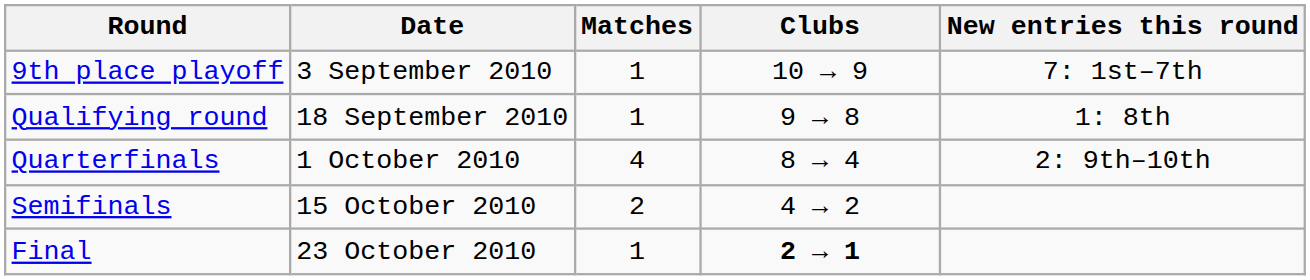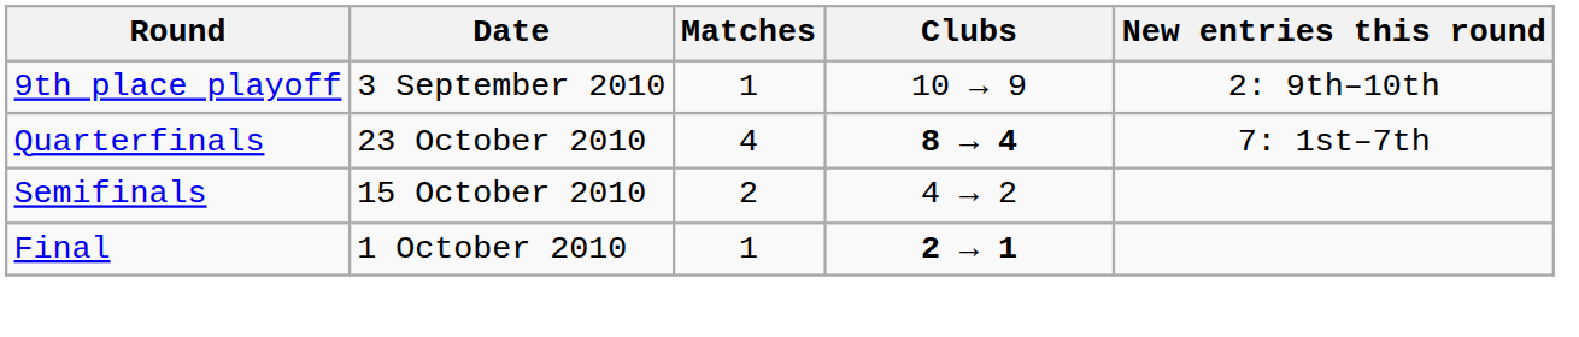9th place playoff | New entries this round: 7: 1st–7th -> 2: 9th–10th
- row: Qualifying round | 18 September 2010 | 1 | 9 → 8 | 1: 8th
Quarterfinals | Date: 1 October 2010 -> 23 October 2010
Quarterfinals | Clubs: normal -> bold
Quarterfinals | New entries this round: 2: 9th–10th -> 7: 1st–7th
Final | Date: 23 October 2010 -> 1 October 2010
